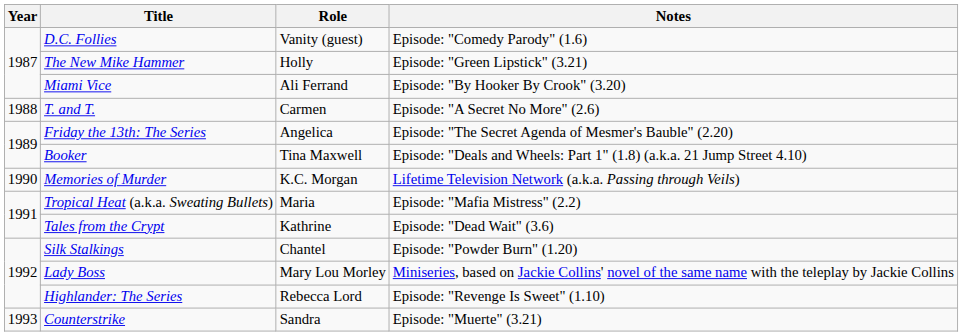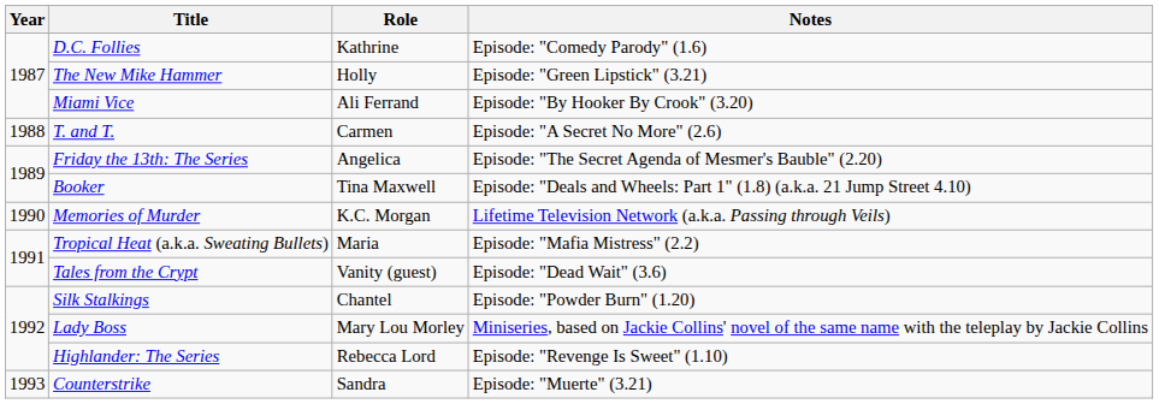D.C. Follies | Role: Vanity (guest) -> Kathrine
Tales from the Crypt | Role: Kathrine -> Vanity (guest)
